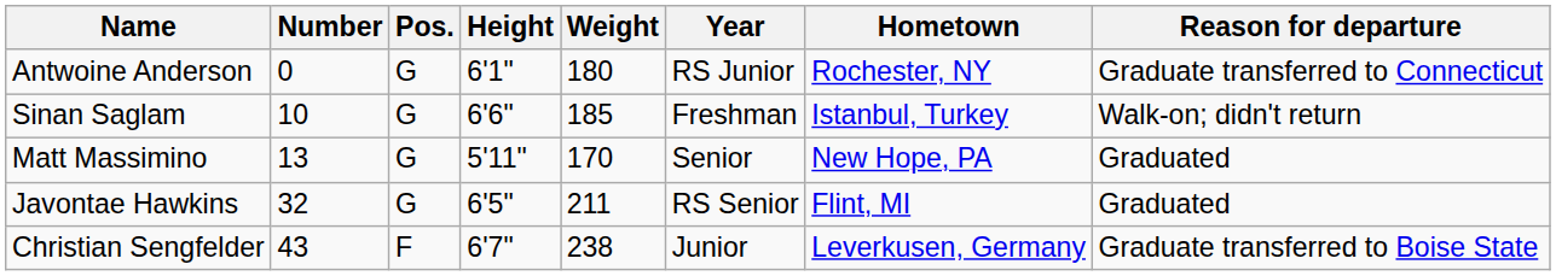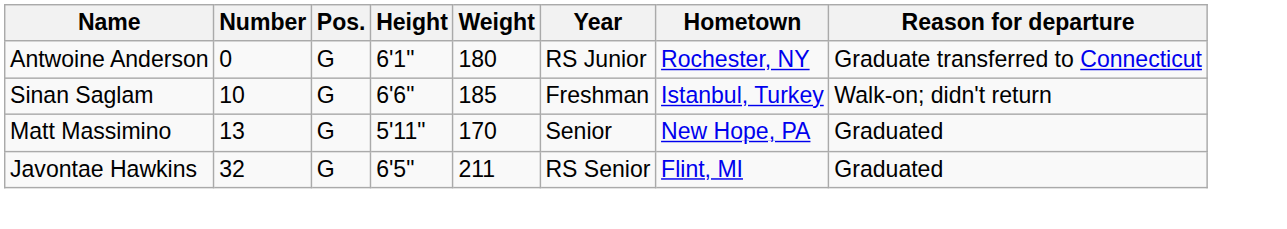- row: Christian Sengfelder | 43 | F | 6'7" | 238 | Junior | Leverkusen, Germany | Graduate transferred to Boise State
